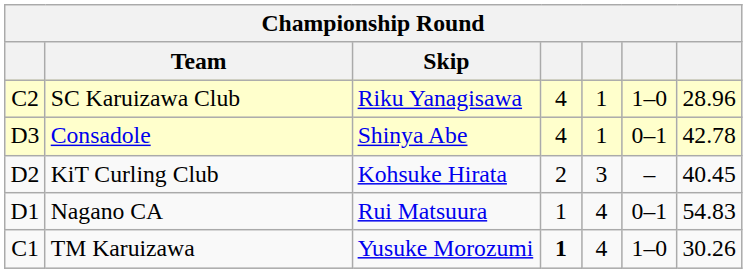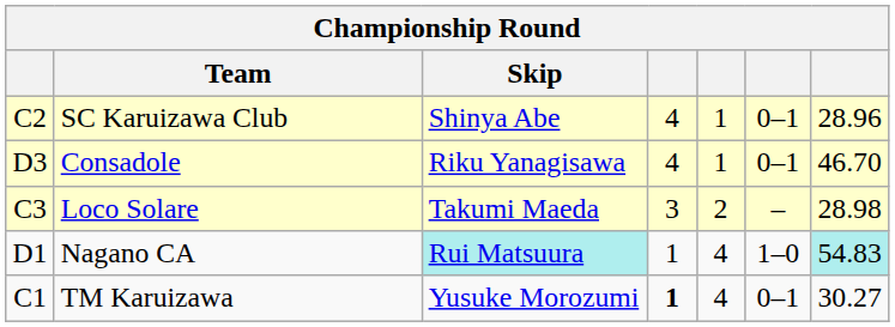SC Karuizawa Club | Skip: Riku Yanagisawa -> Shinya Abe
SC Karuizawa Club | column 6: 1–0 -> 0–1
Consadole | Skip: Shinya Abe -> Riku Yanagisawa
Consadole | column 7: 42.78 -> 46.70
+ row: C3 | Loco Solare | Takumi Maeda | 3 | 2 | – | 28.98
- row: D2 | KiT Curling Club | Kohsuke Hirata | 2 | 3 | – | 40.45
Nagano CA | Skip: no background -> paleturquoise background
Nagano CA | column 6: 0–1 -> 1–0
Nagano CA | column 7: no background -> paleturquoise background
TM Karuizawa | column 6: 1–0 -> 0–1
TM Karuizawa | column 7: 30.26 -> 30.27
